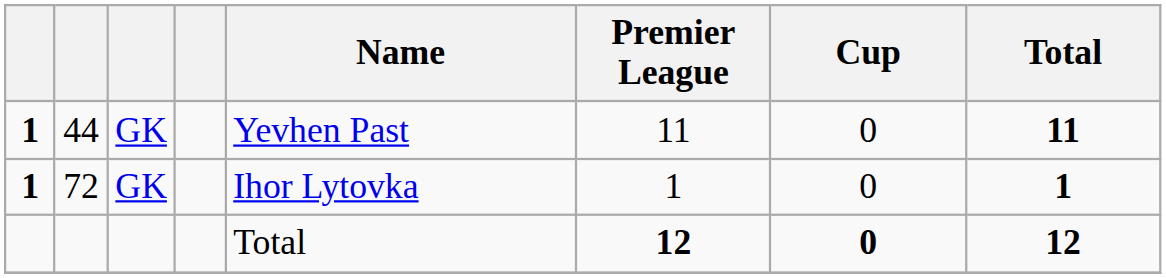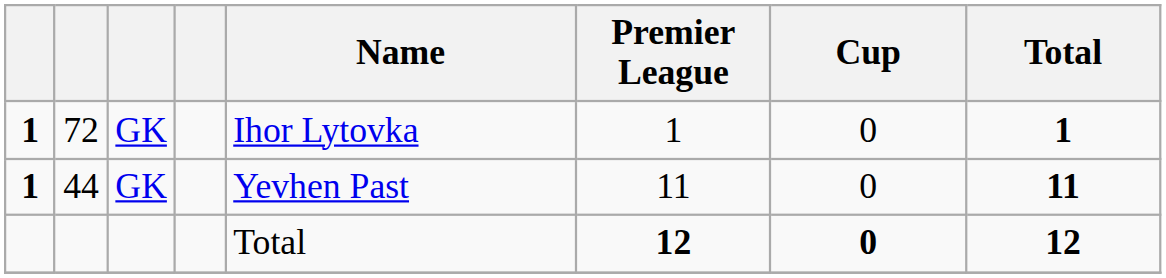rows swapped: 44 <-> 72
